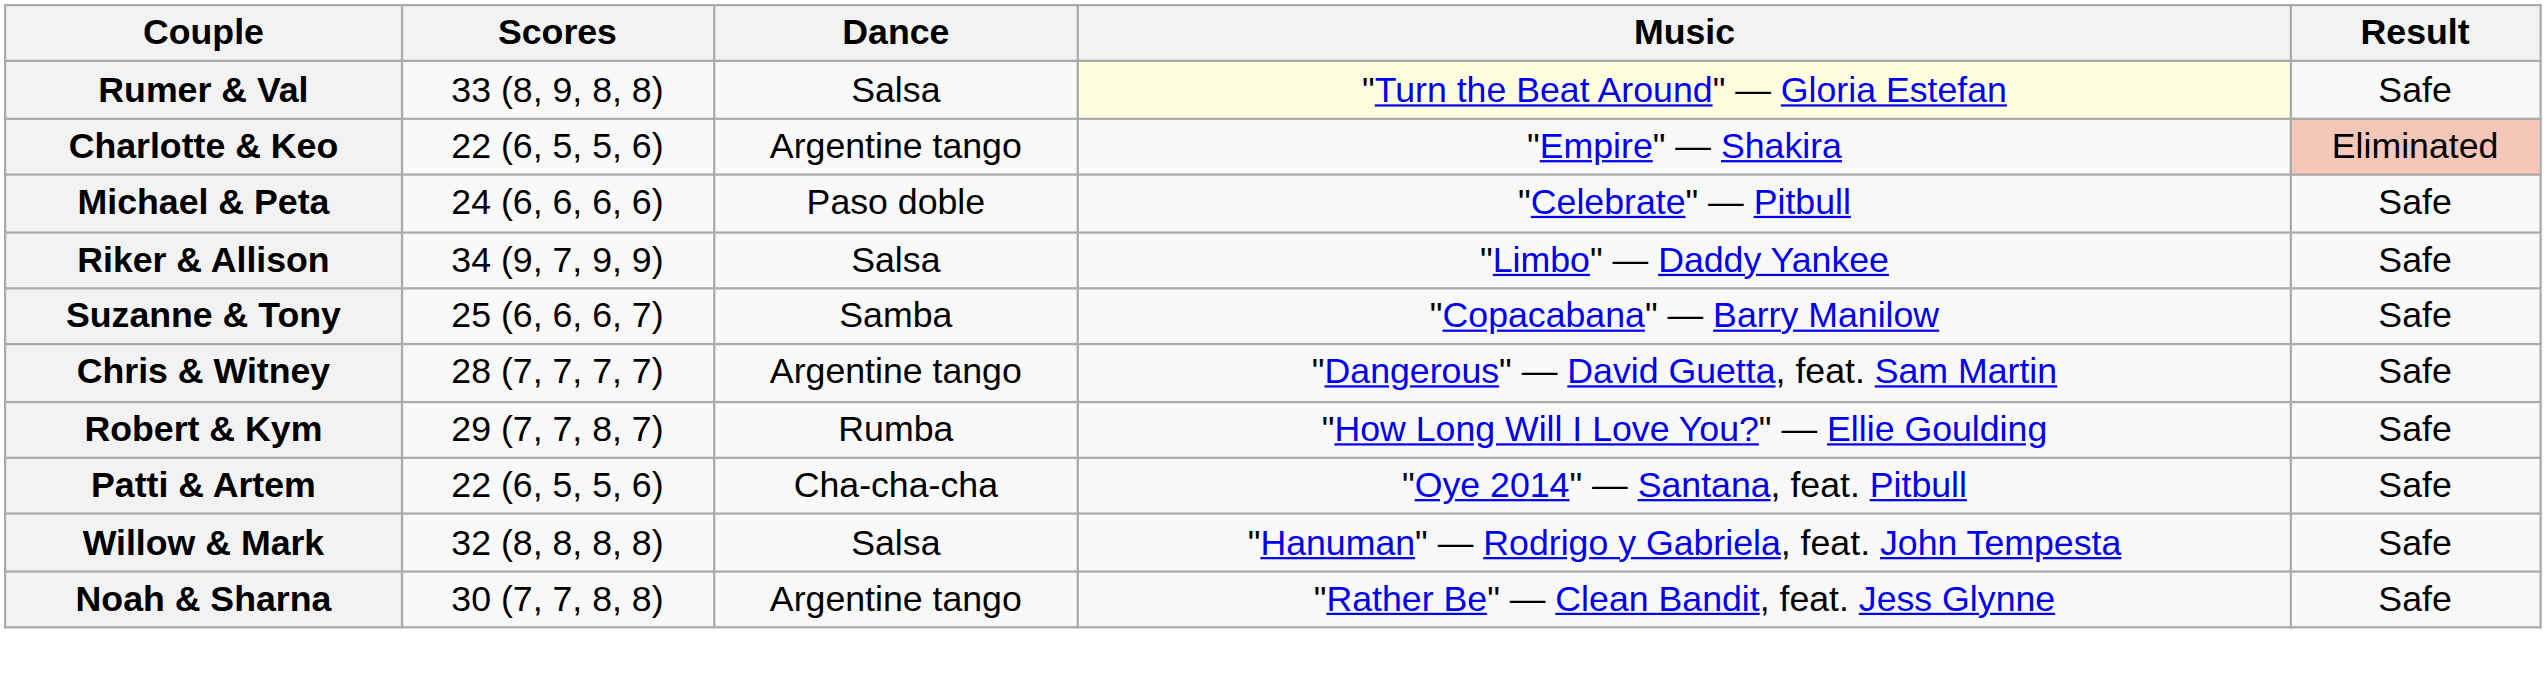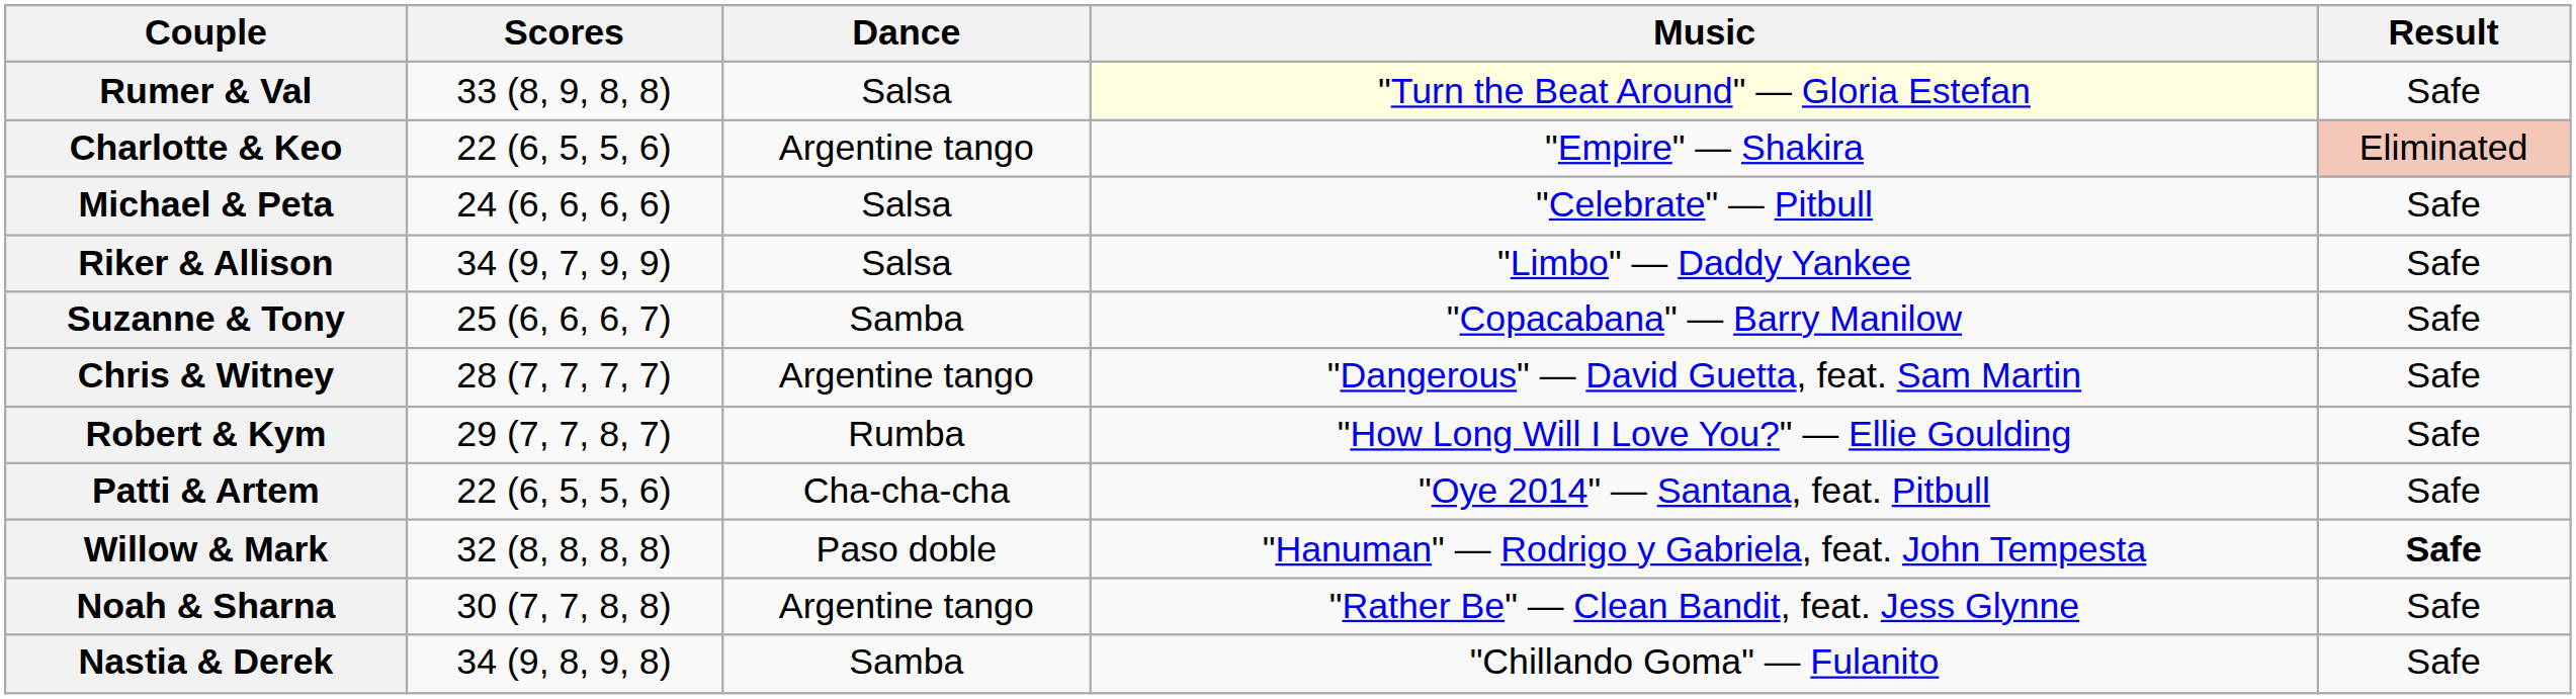Michael & Peta | Dance: Paso doble -> Salsa
Willow & Mark | Dance: Salsa -> Paso doble
Willow & Mark | Result: normal -> bold
+ row: Nastia & Derek | 34 (9, 8, 9, 8) | Samba | "Chillando Goma" — Fulanito | Safe
